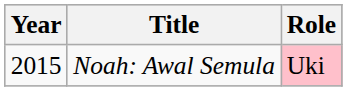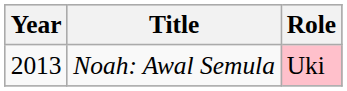Noah: Awal Semula | Year: 2015 -> 2013
